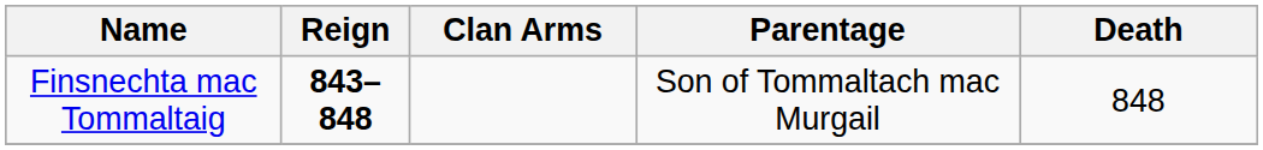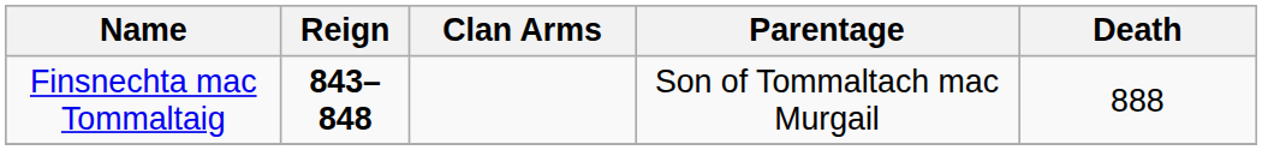Finsnechta mac Tommaltaig | Death: 848 -> 888
